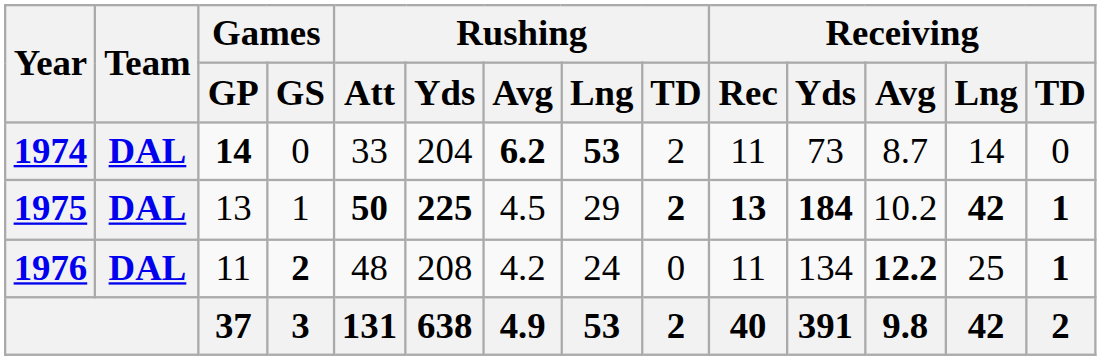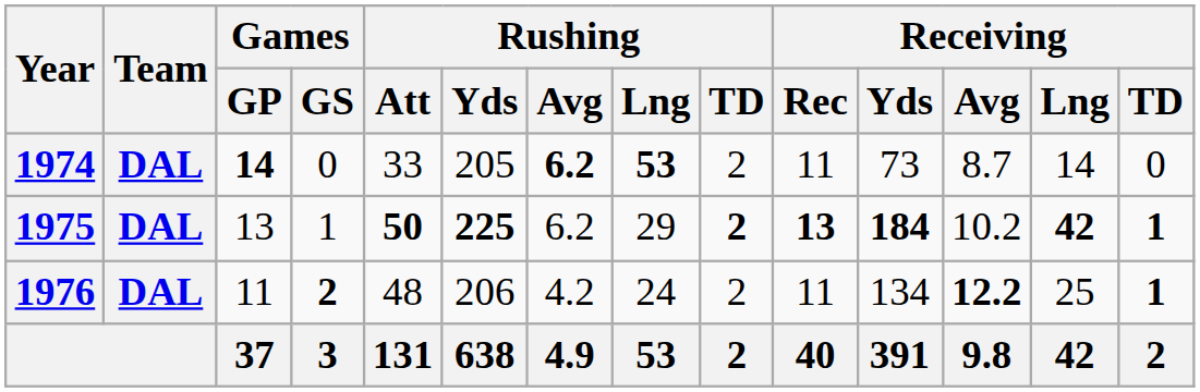1974 | Rushing / Yds: 204 -> 205
1975 | Rushing / Avg: 4.5 -> 6.2
1976 | Rushing / Yds: 208 -> 206
1976 | Rushing / TD: 0 -> 2
